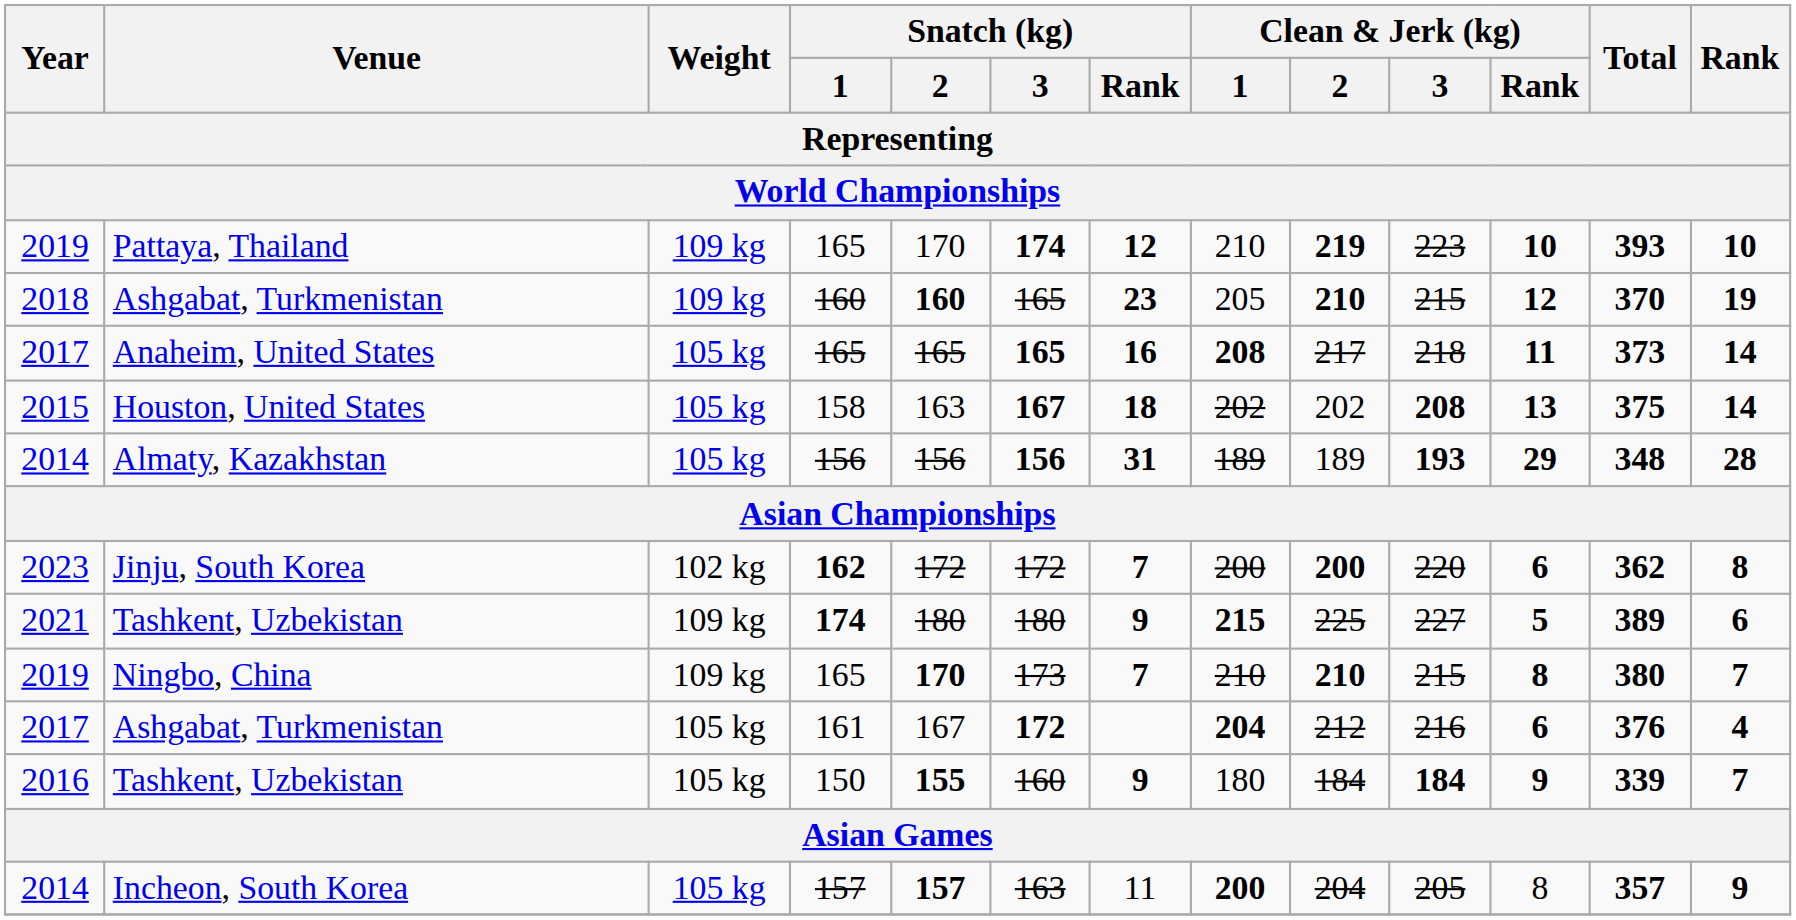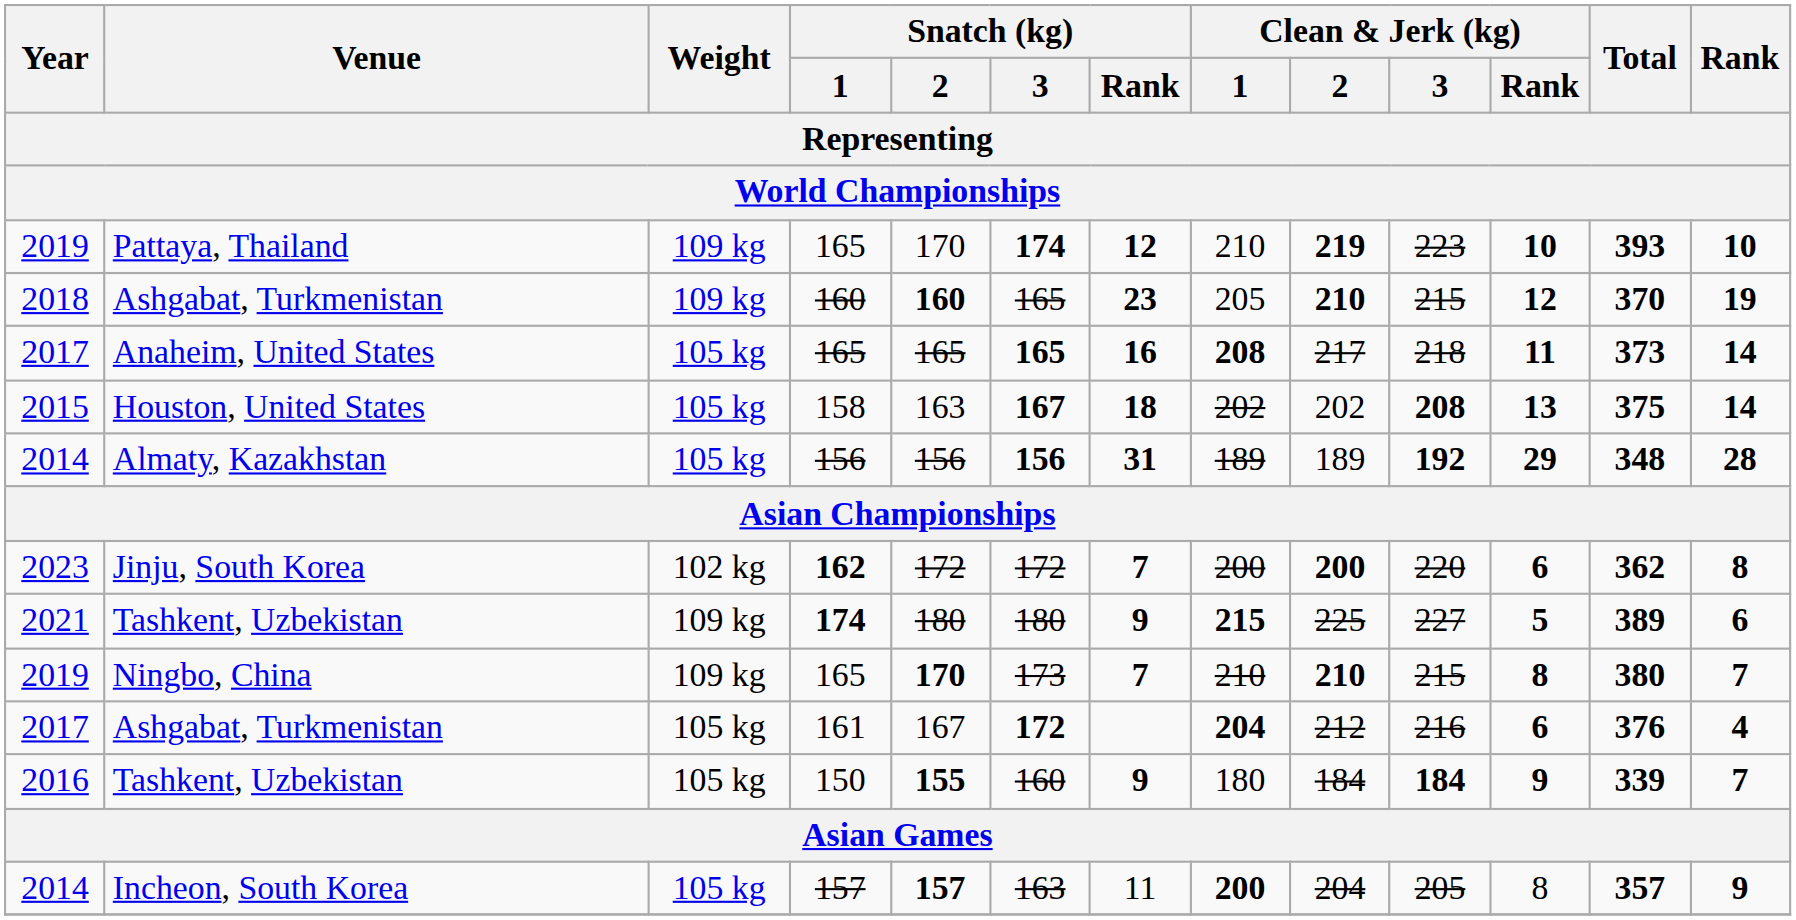Almaty, Kazakhstan | Clean & Jerk (kg) / 3: 193 -> 192
